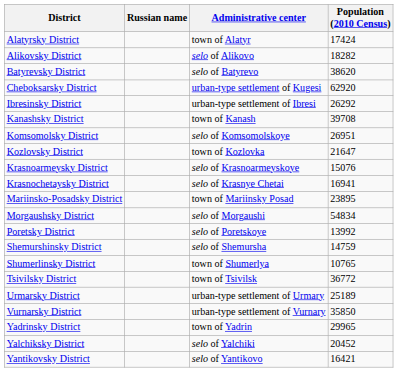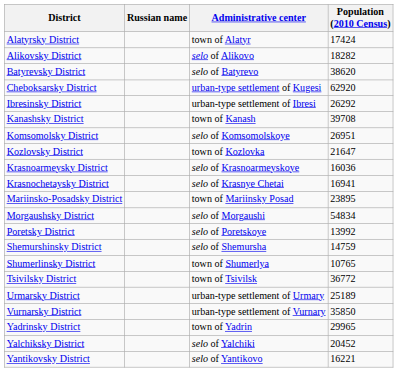Krasnoarmeysky District | Population (2010 Census): 15076 -> 16036
Yantikovsky District | Population (2010 Census): 16421 -> 16221
